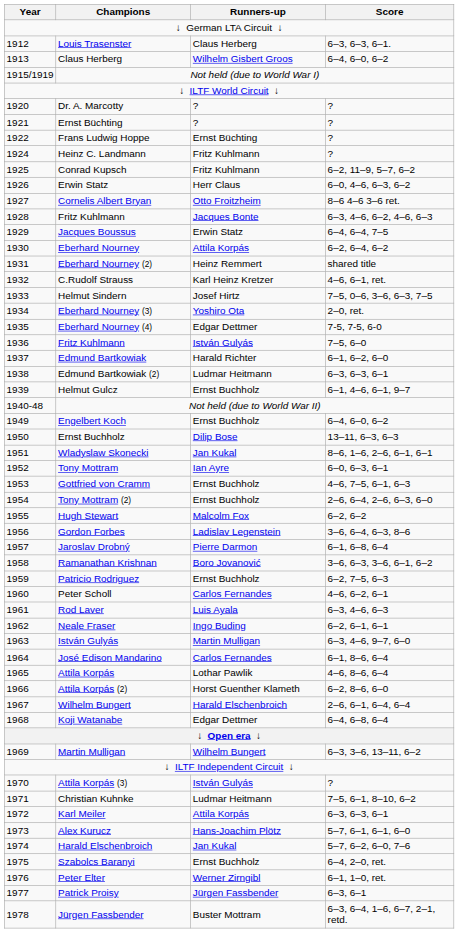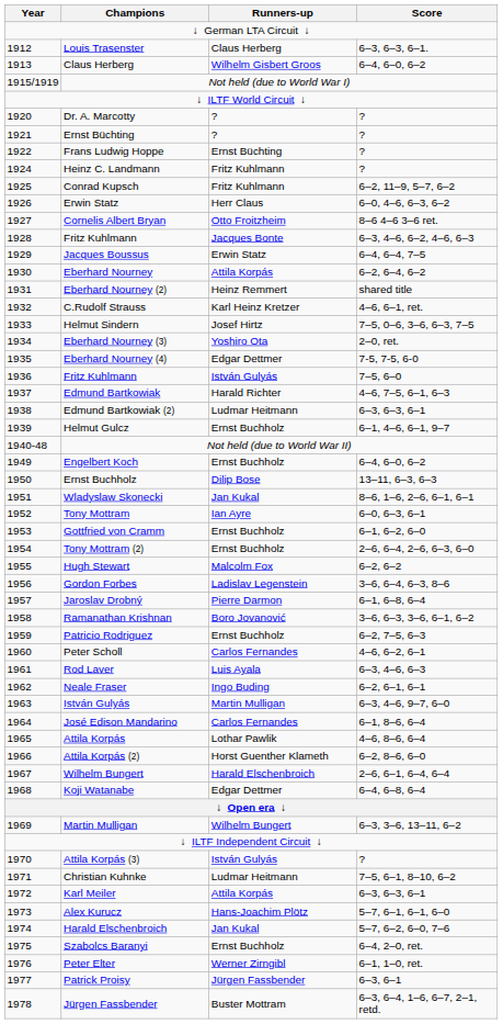Edmund Bartkowiak | Score: 6–1, 6–2, 6–0 -> 4–6, 7–5, 6–1, 6–3
Gottfried von Cramm | Score: 4–6, 7–5, 6–1, 6–3 -> 6–1, 6–2, 6–0
